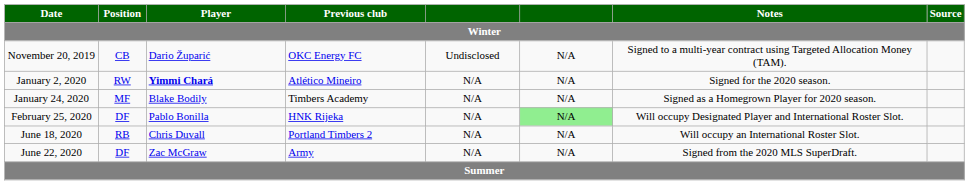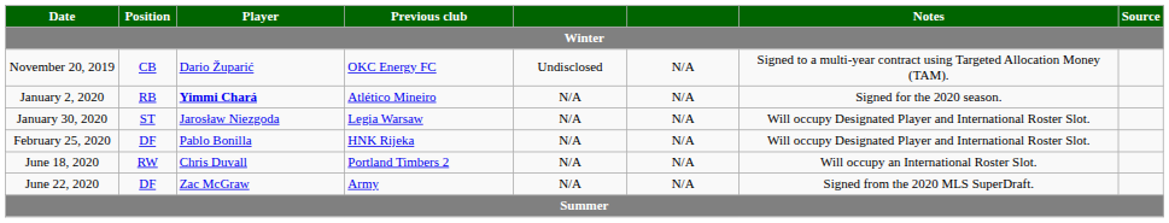January 2, 2020 | Position: RW -> RB
- row: January 24, 2020 | MF | Blake Bodily | Timbers Academy | N/A | N/A | Signed as a Homegrown Player for 2020 season.
+ row: January 30, 2020 | ST | Jarosław Niezgoda | Legia Warsaw | N/A | N/A | Will occupy Designated Player and International Roster Slot.
February 25, 2020 | column 6: lightgreen background -> no background
June 18, 2020 | Position: RB -> RW
